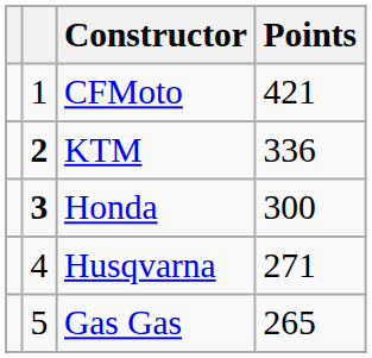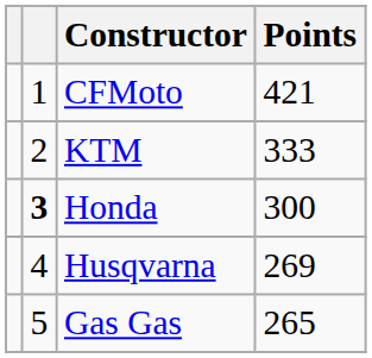KTM | column 2: bold -> normal
KTM | Points: 336 -> 333
Husqvarna | Points: 271 -> 269
